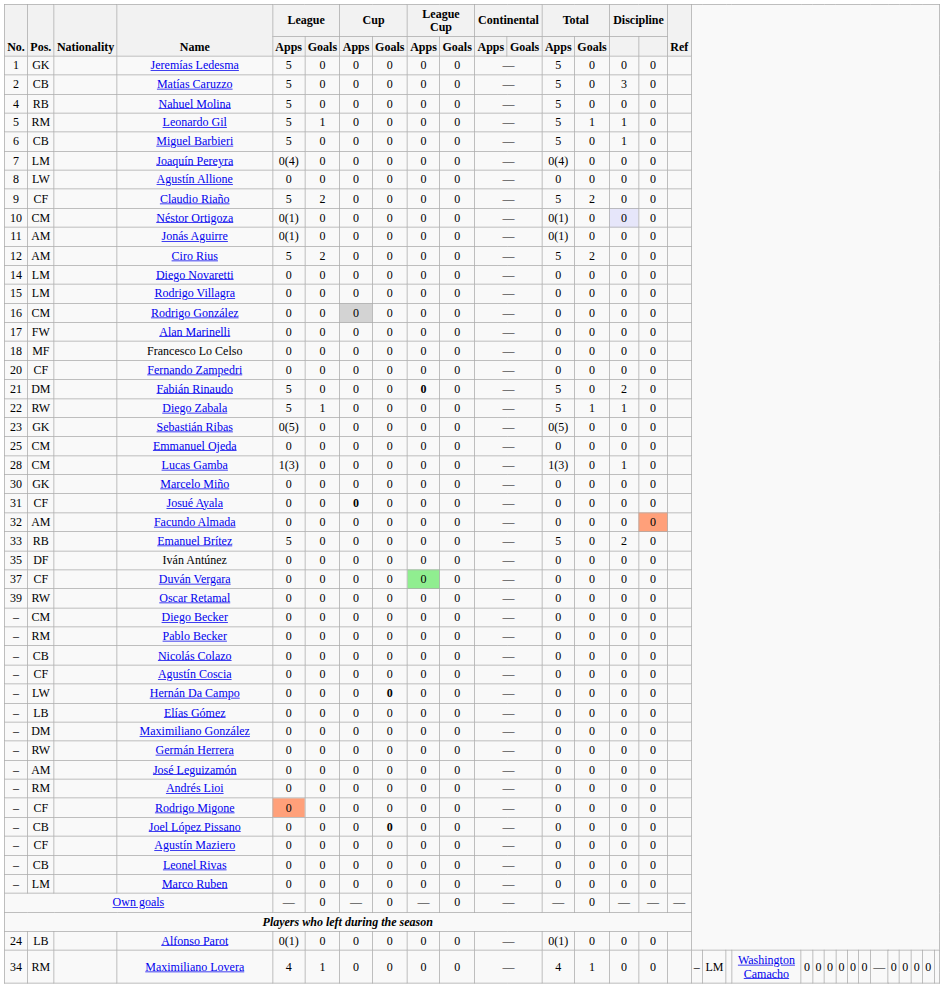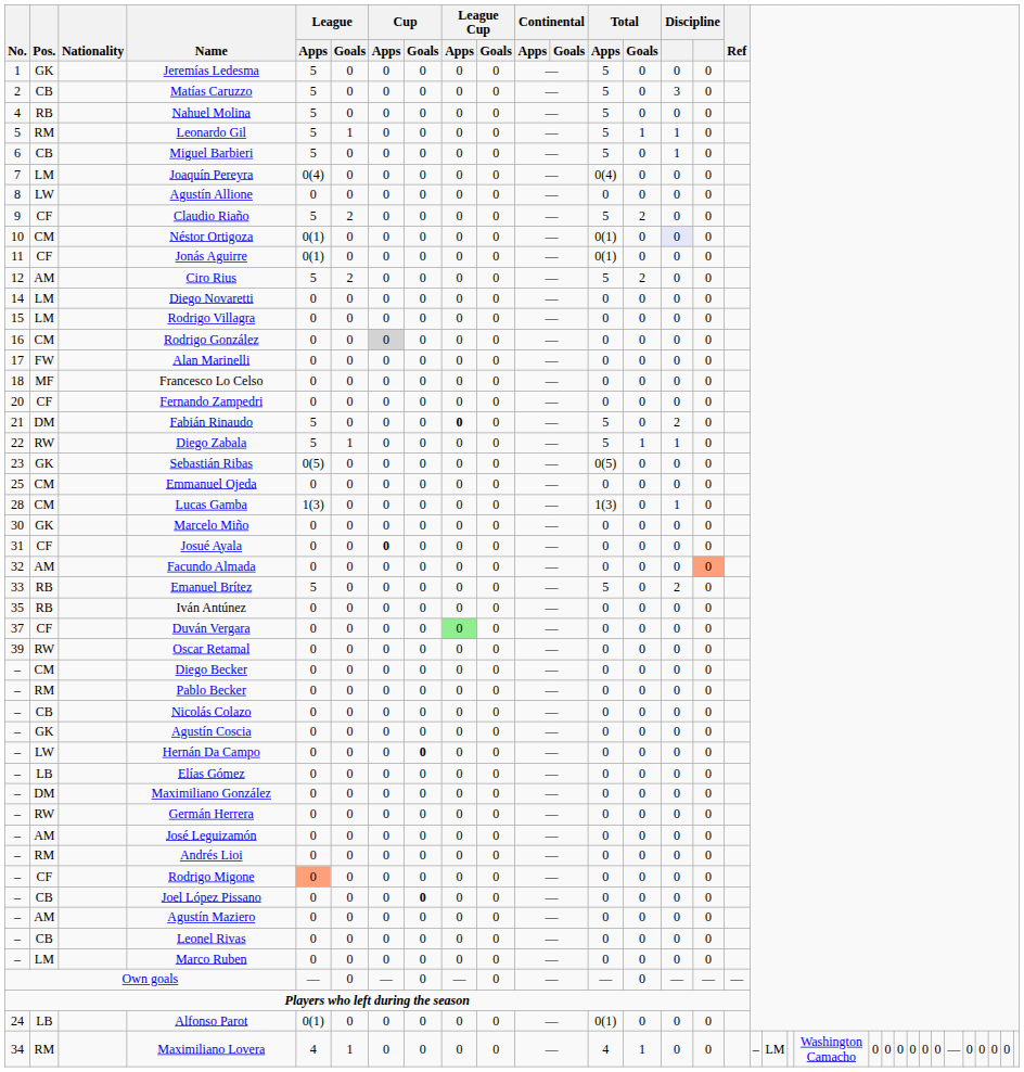Jonás Aguirre | Pos.: AM -> CF
Iván Antúnez | Pos.: DF -> RB
Agustín Coscia | Pos.: CF -> GK
Agustín Maziero | Pos.: CF -> AM
